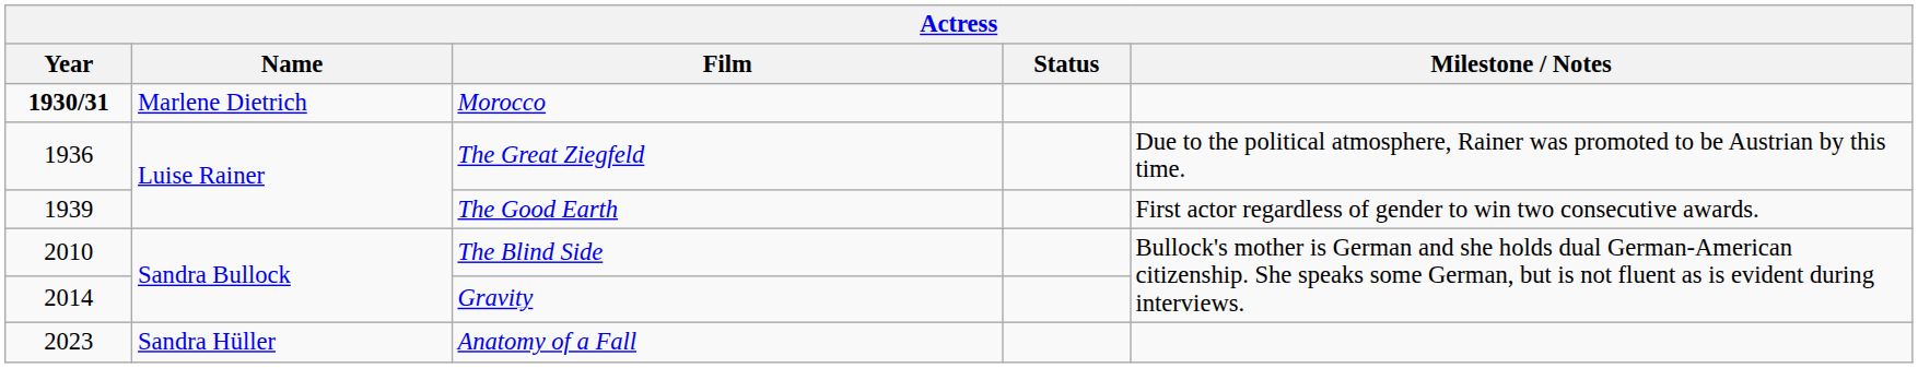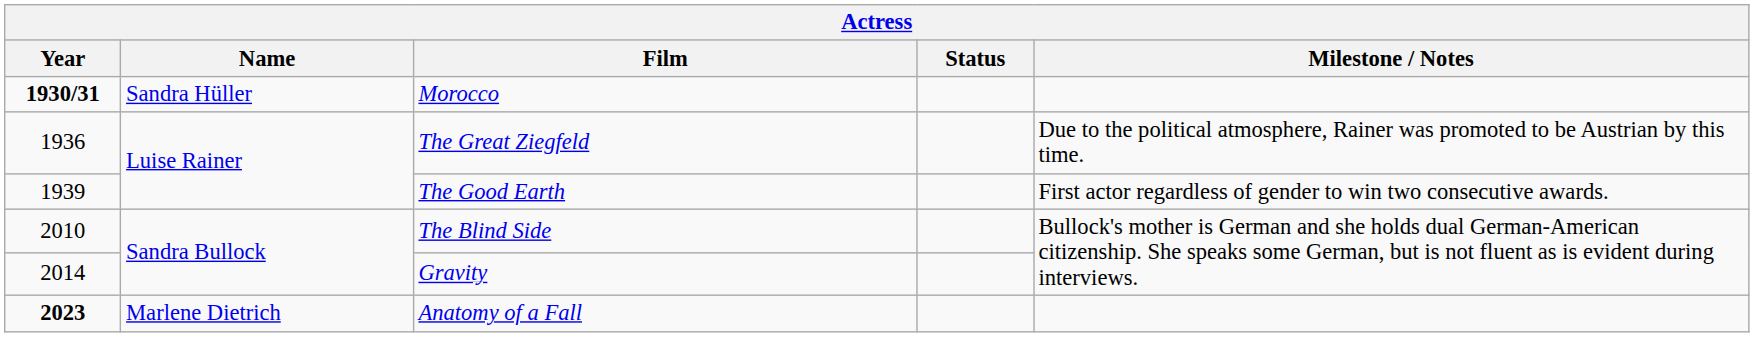Morocco | Name: Marlene Dietrich -> Sandra Hüller
Anatomy of a Fall | Year: normal -> bold
Anatomy of a Fall | Name: Sandra Hüller -> Marlene Dietrich
